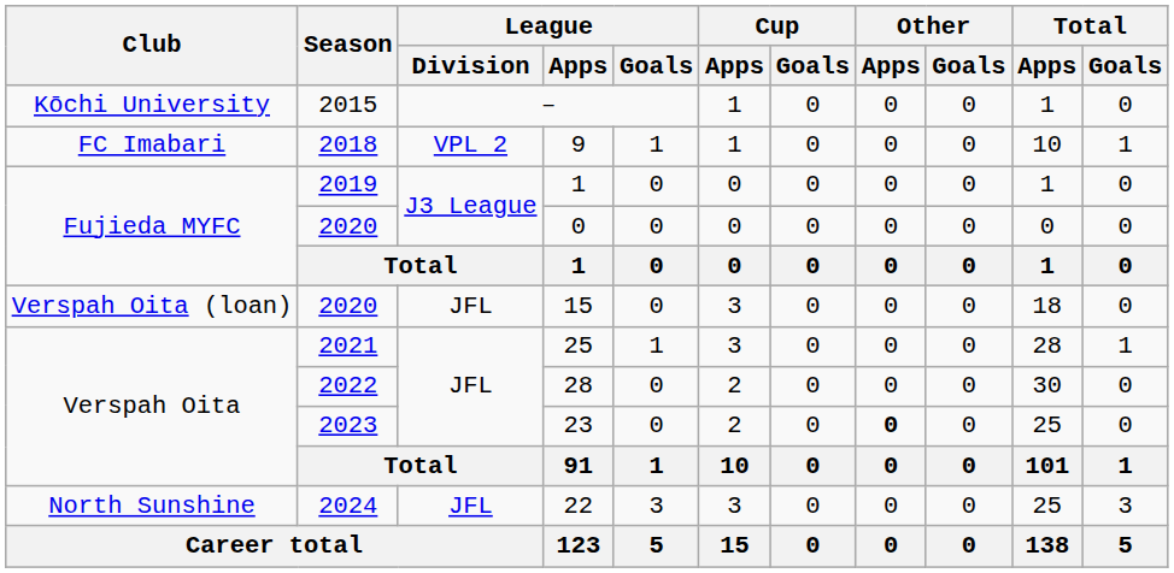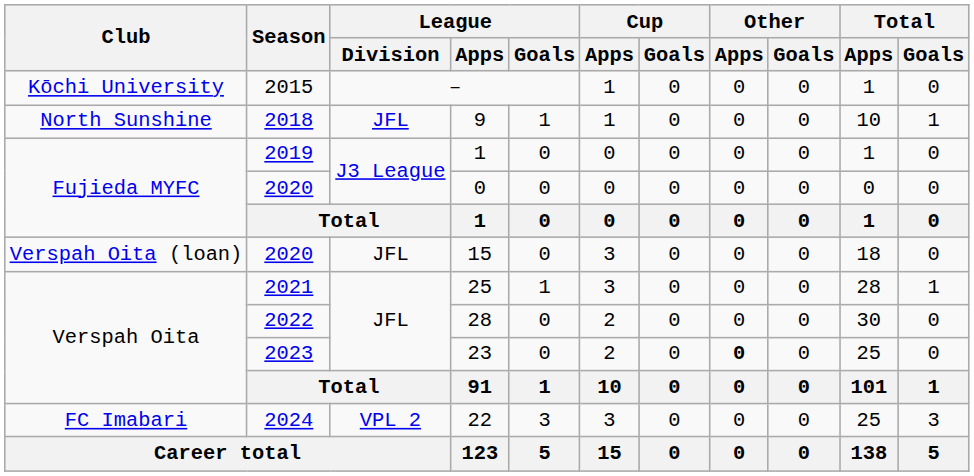9 | Club: FC Imabari -> North Sunshine
9 | League / Division: VPL 2 -> JFL
22 | Club: North Sunshine -> FC Imabari
22 | League / Division: JFL -> VPL 2
